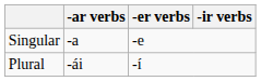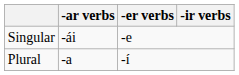Singular | -ar verbs: -a -> -ái
Plural | -ar verbs: -ái -> -a
